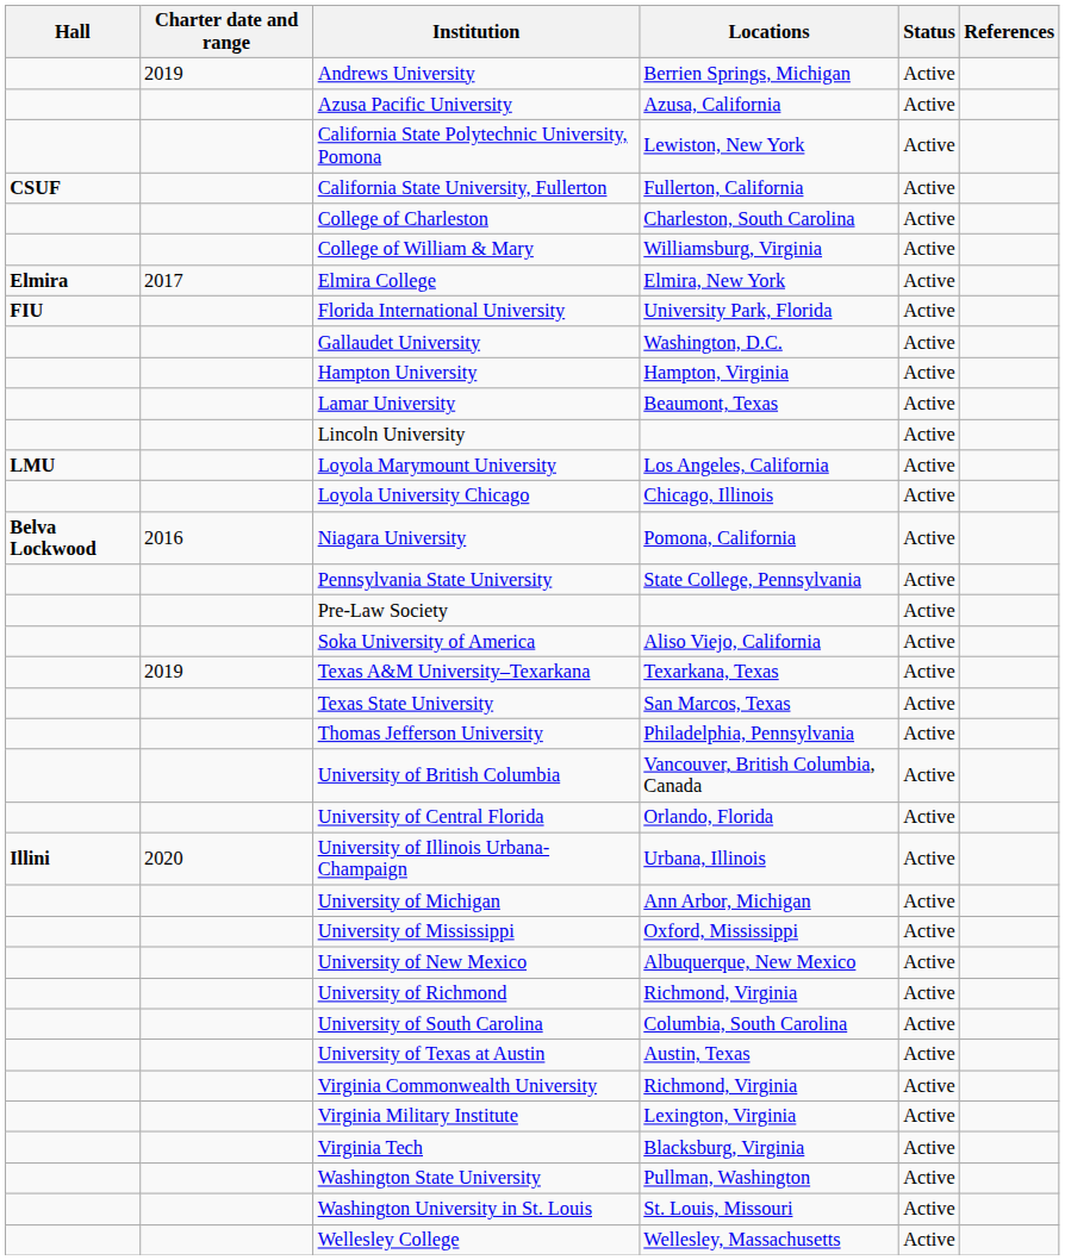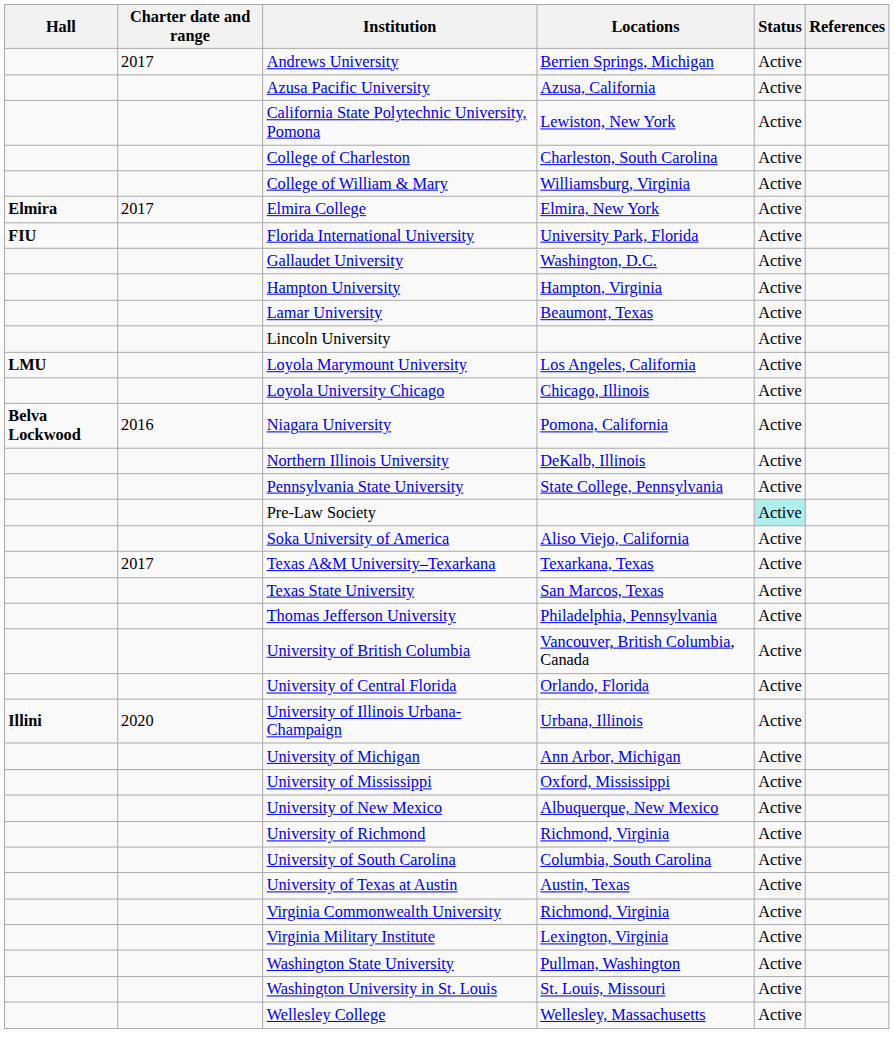Andrews University | Charter date and range: 2019 -> 2017
- row: CSUF | California State University, Fullerton | Fullerton, California | Active
+ row: Northern Illinois University | DeKalb, Illinois | Active
Pre-Law Society | Status: no background -> paleturquoise background
Texas A&M University–Texarkana | Charter date and range: 2019 -> 2017
- row: Virginia Tech | Blacksburg, Virginia | Active
